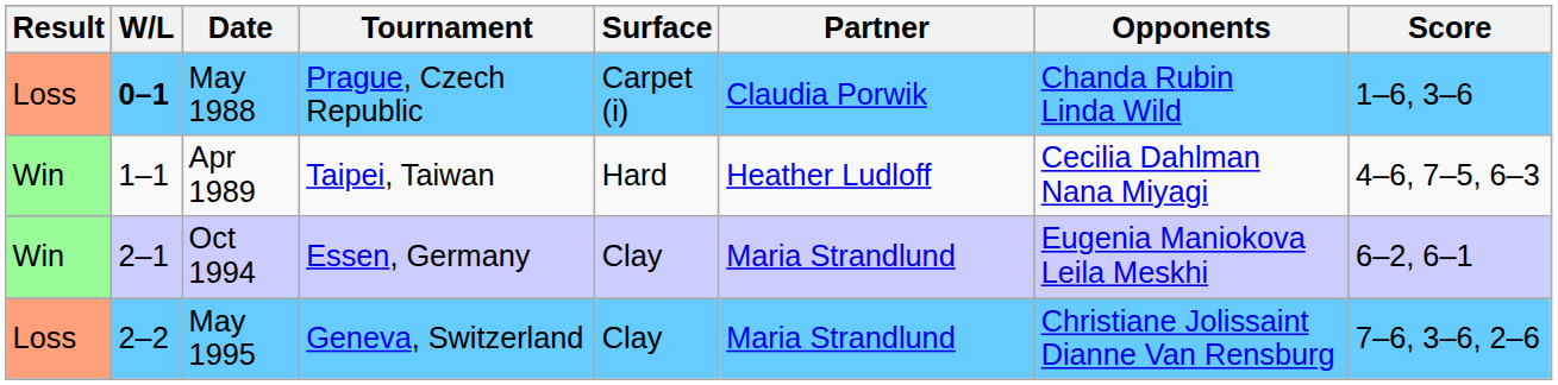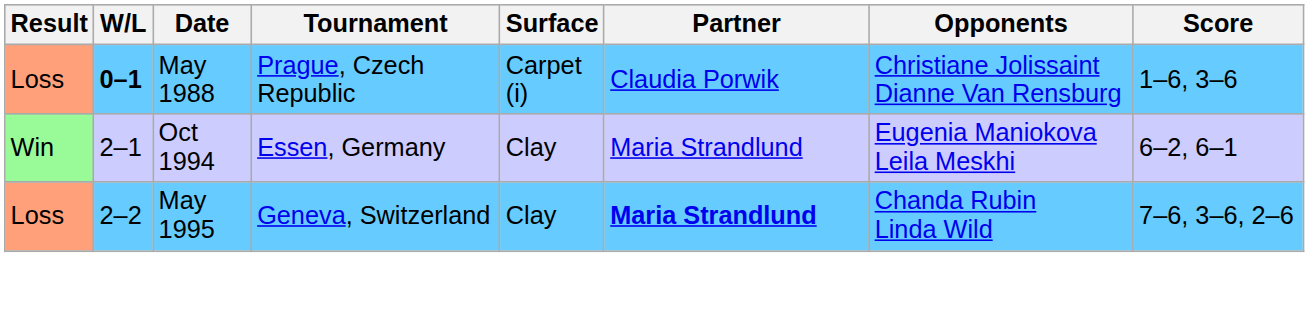May 1988 | Opponents: Chanda Rubin Linda Wild -> Christiane Jolissaint Dianne Van Rensburg
- row: Win | 1–1 | Apr 1989 | Taipei, Taiwan | Hard | Heather Ludloff | Cecilia Dahlman Nana Miyagi | 4–6, 7–5, 6–3
May 1995 | Partner: normal -> bold
May 1995 | Opponents: Christiane Jolissaint Dianne Van Rensburg -> Chanda Rubin Linda Wild
